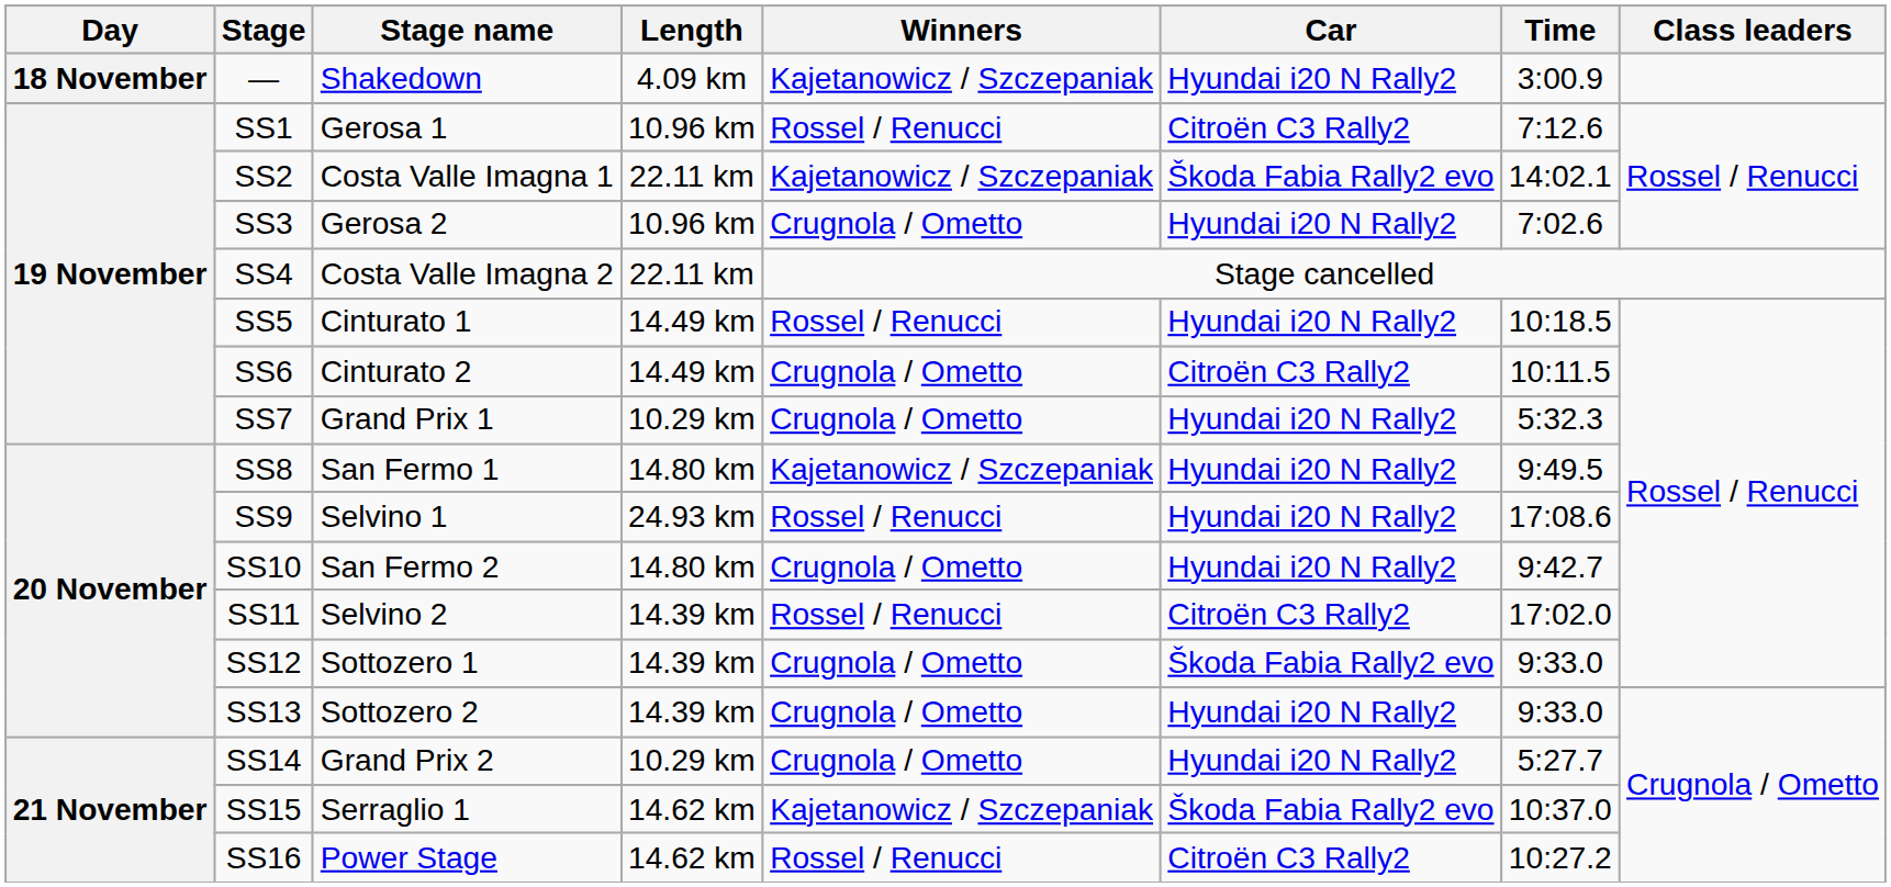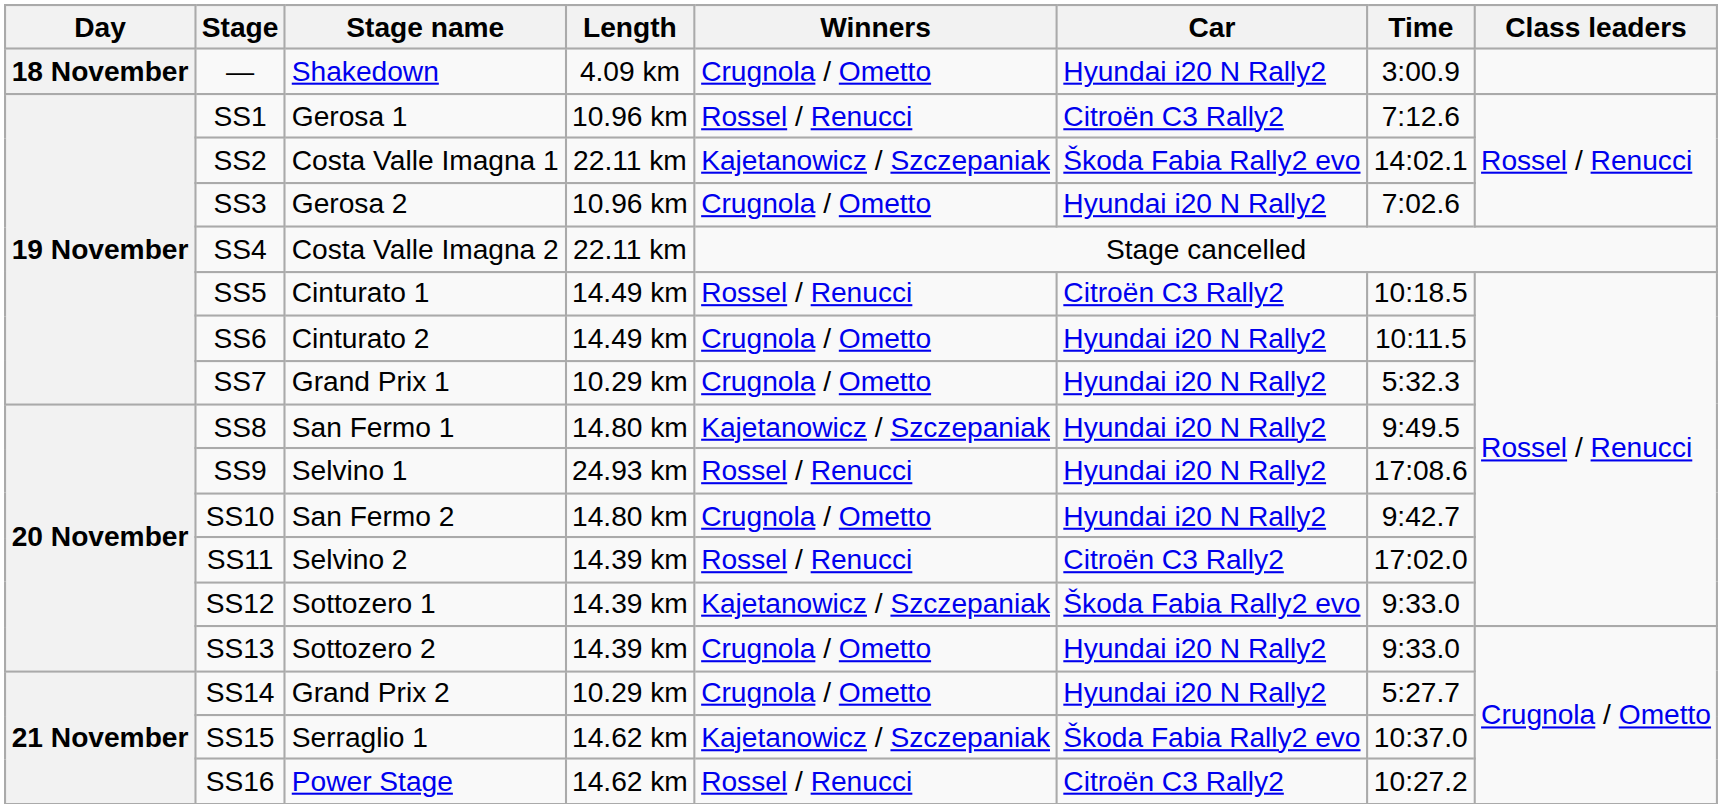— | Winners: Kajetanowicz / Szczepaniak -> Crugnola / Ometto
SS5 | Car: Hyundai i20 N Rally2 -> Citroën C3 Rally2
SS6 | Car: Citroën C3 Rally2 -> Hyundai i20 N Rally2
SS12 | Winners: Crugnola / Ometto -> Kajetanowicz / Szczepaniak
